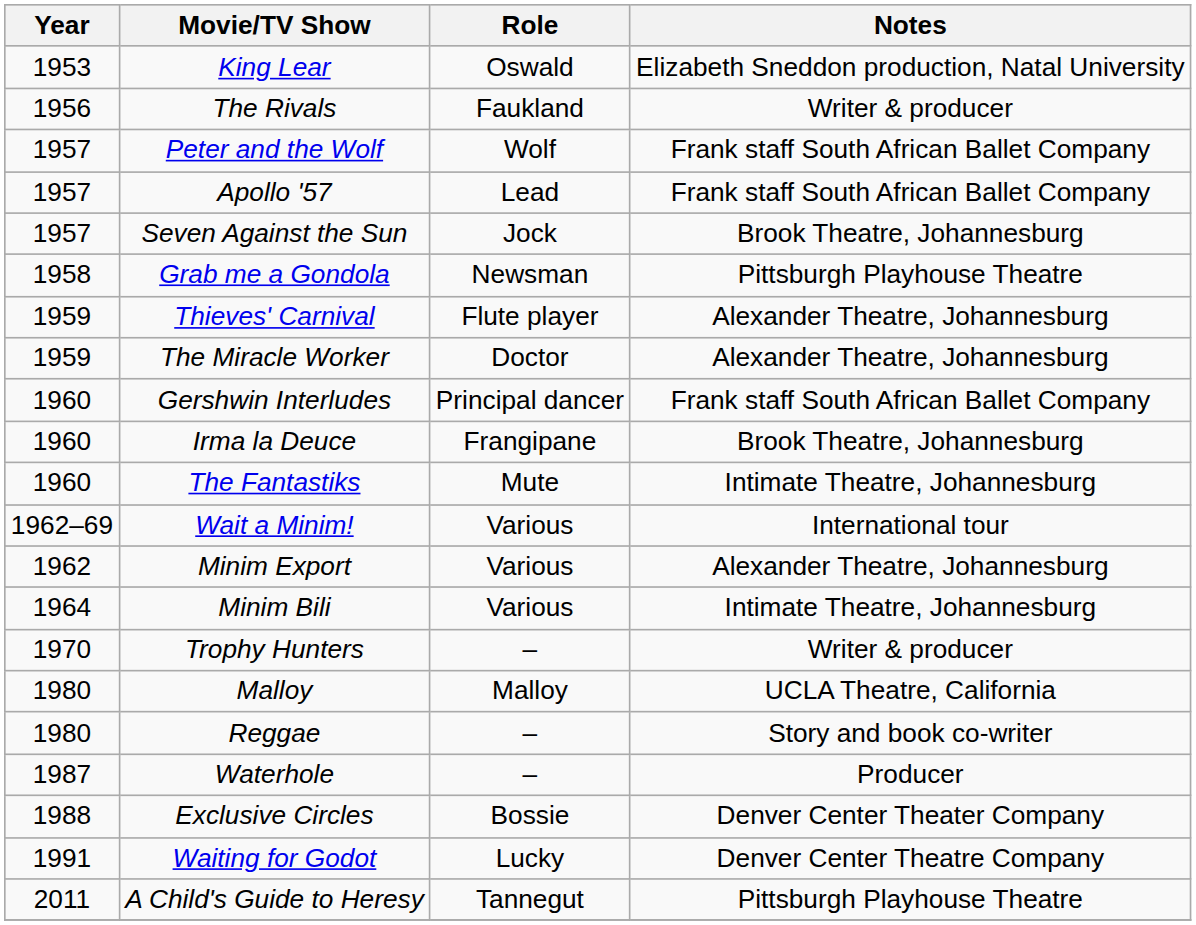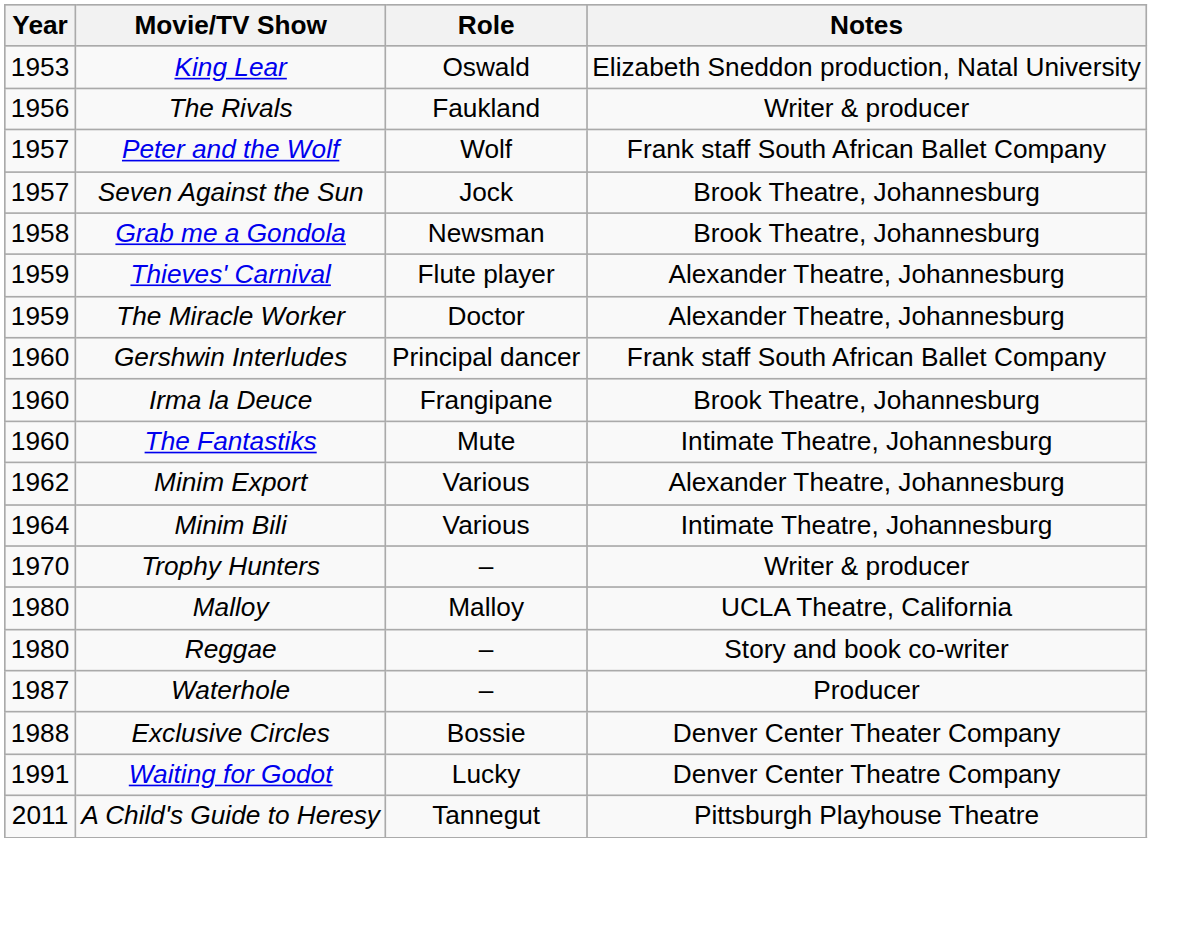- row: 1957 | Apollo '57 | Lead | Frank staff South African Ballet Company
Grab me a Gondola | Notes: Pittsburgh Playhouse Theatre -> Brook Theatre, Johannesburg
- row: 1962–69 | Wait a Minim! | Various | International tour
